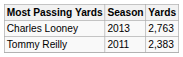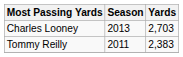Charles Looney | Yards: 2,763 -> 2,703
